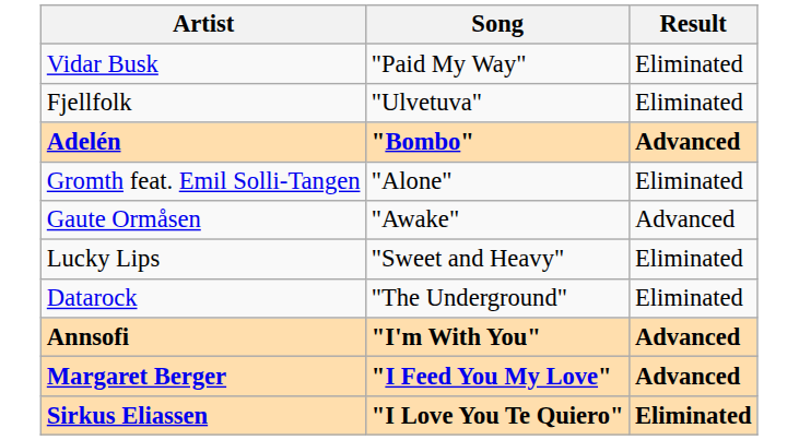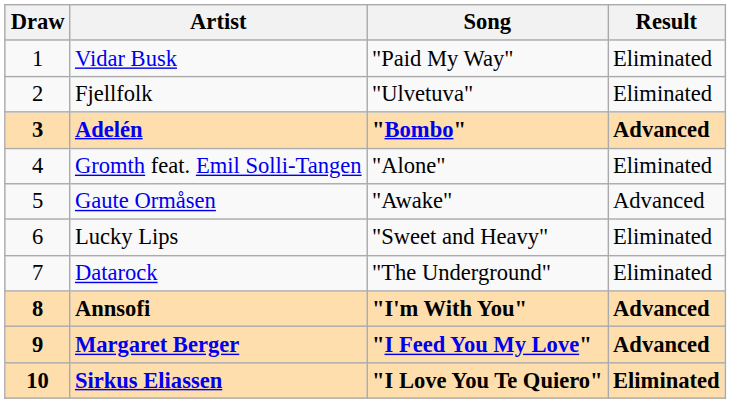+ column: Draw | 1 | 2 | 3 | 4 | 5 | 6 | 7 | 8 | 9 | 10
